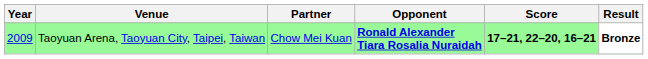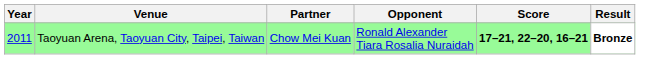Taoyuan Arena, Taoyuan City, Taipei, Taiwan | Year: 2009 -> 2011
Taoyuan Arena, Taoyuan City, Taipei, Taiwan | Opponent: bold -> normal
